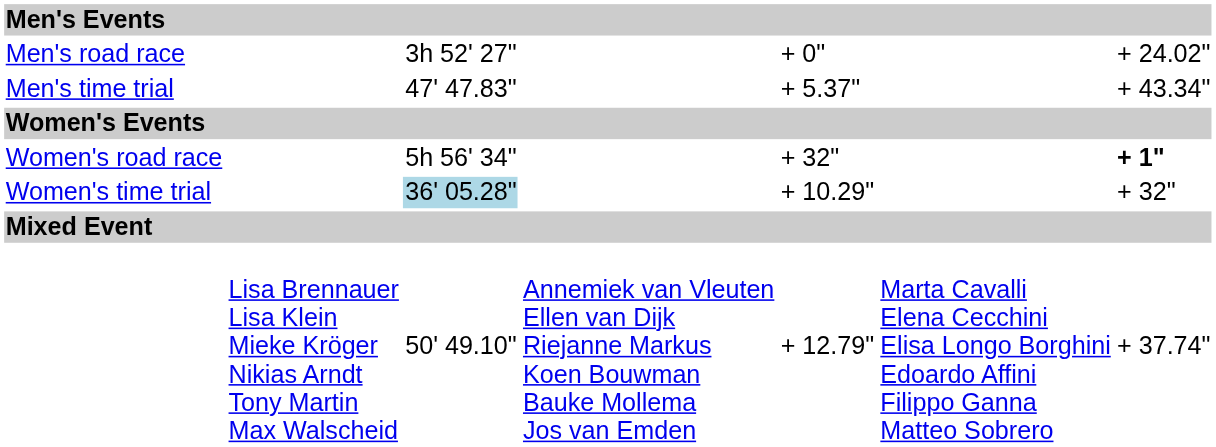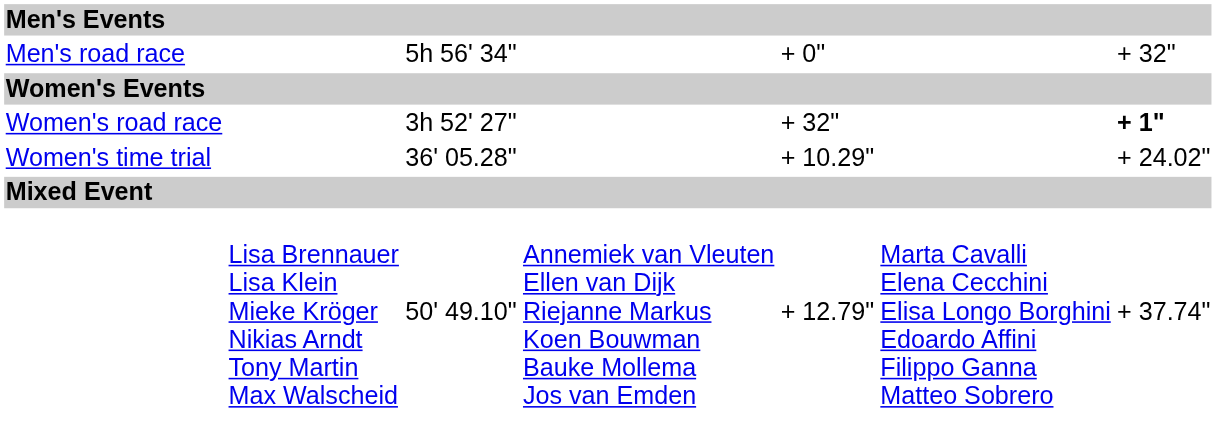Men's road race | column 3: 3h 52' 27" -> 5h 56' 34"
Men's road race | column 7: + 24.02" -> + 32"
- row: Men's time trial | 47' 47.83" | + 5.37" | + 43.34"
Women's road race | column 3: 5h 56' 34" -> 3h 52' 27"
Women's time trial | column 3: lightblue background -> no background
Women's time trial | column 7: + 32" -> + 24.02"
